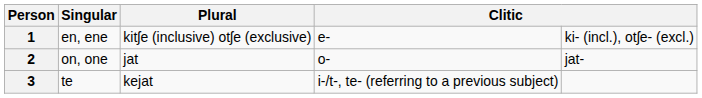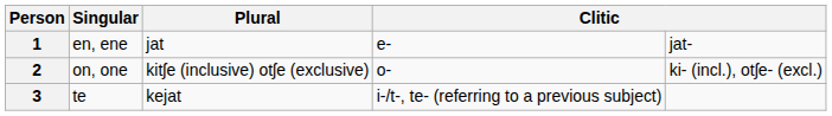1 | Plural: kitʃe (inclusive) otʃe (exclusive) -> jat
1 | column 5: ki- (incl.), otʃe- (excl.) -> jat-
2 | Plural: jat -> kitʃe (inclusive) otʃe (exclusive)
2 | column 5: jat- -> ki- (incl.), otʃe- (excl.)
